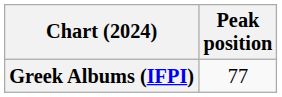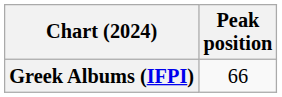Greek Albums (IFPI) | Peak position: 77 -> 66
